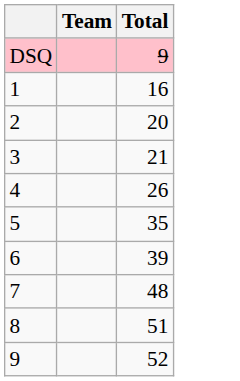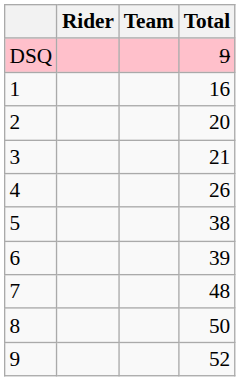+ column: Rider
5 | Total: 35 -> 38
8 | Total: 51 -> 50
